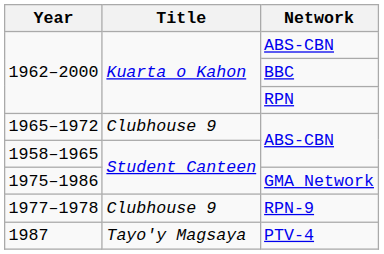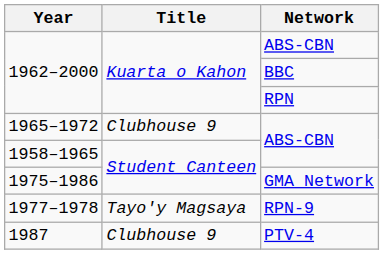1977–1978 | Title: Clubhouse 9 -> Tayo'y Magsaya
1987 | Title: Tayo'y Magsaya -> Clubhouse 9
